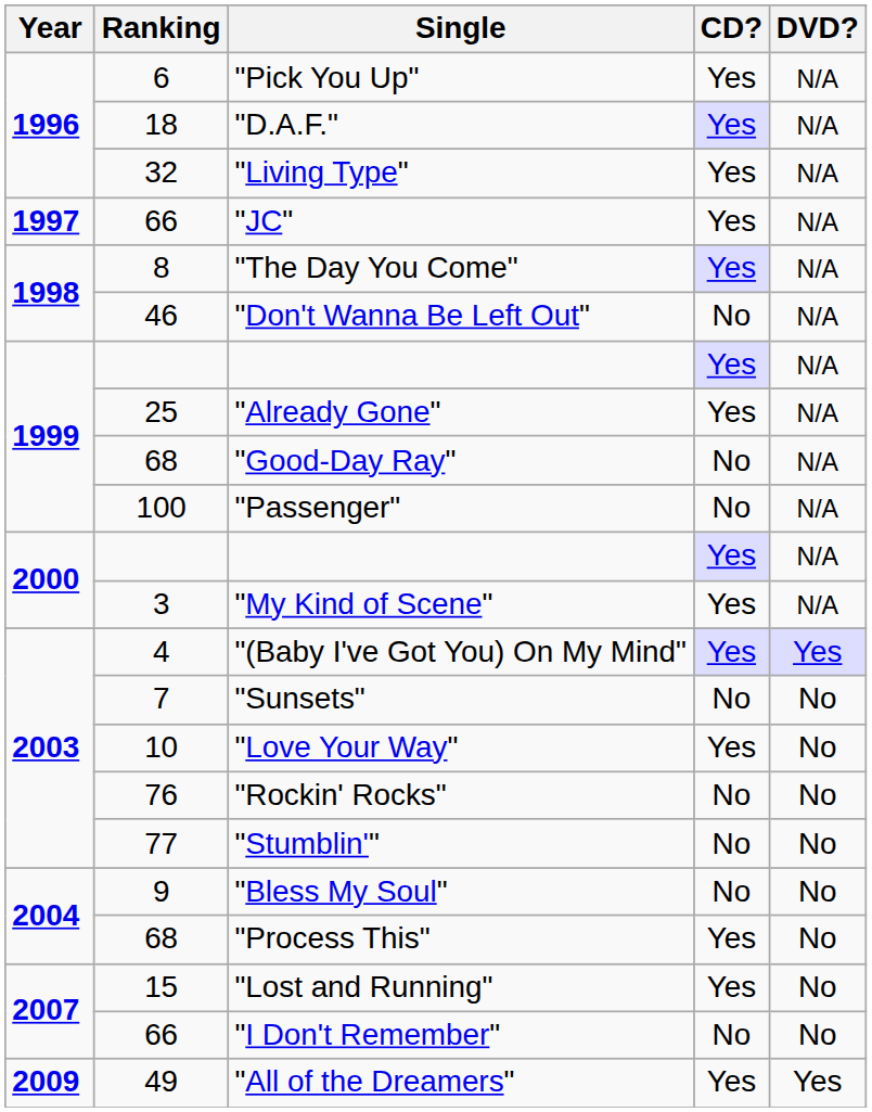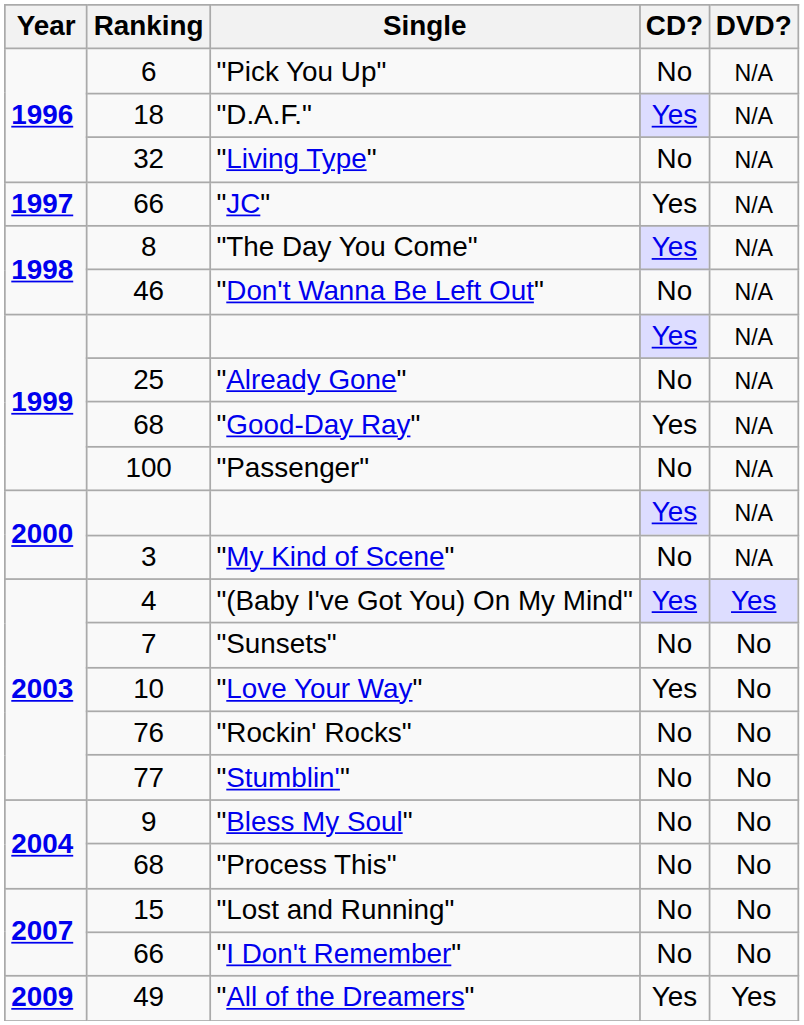"Pick You Up" | CD?: Yes -> No
"Living Type" | CD?: Yes -> No
"Already Gone" | CD?: Yes -> No
"Good-Day Ray" | CD?: No -> Yes
"My Kind of Scene" | CD?: Yes -> No
"Process This" | CD?: Yes -> No
"Lost and Running" | CD?: Yes -> No
